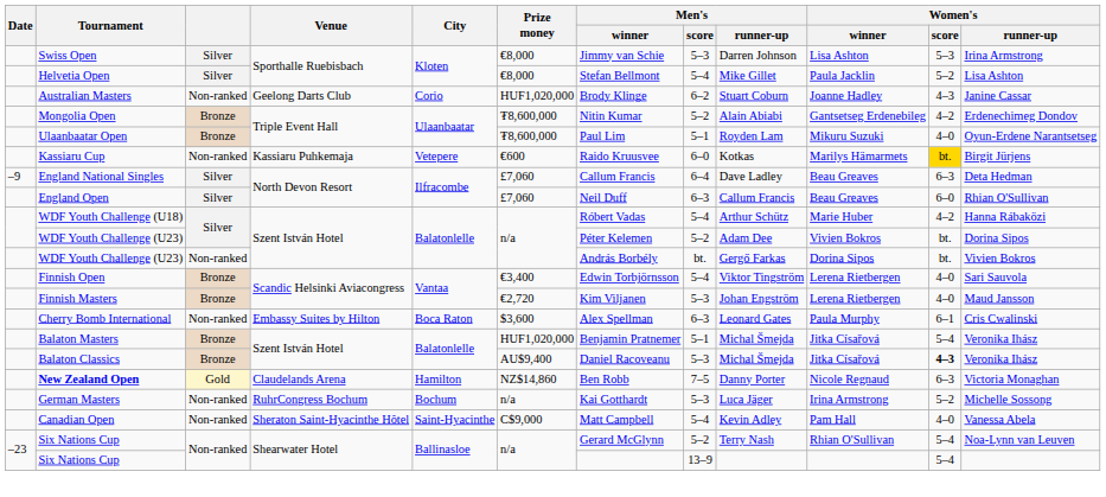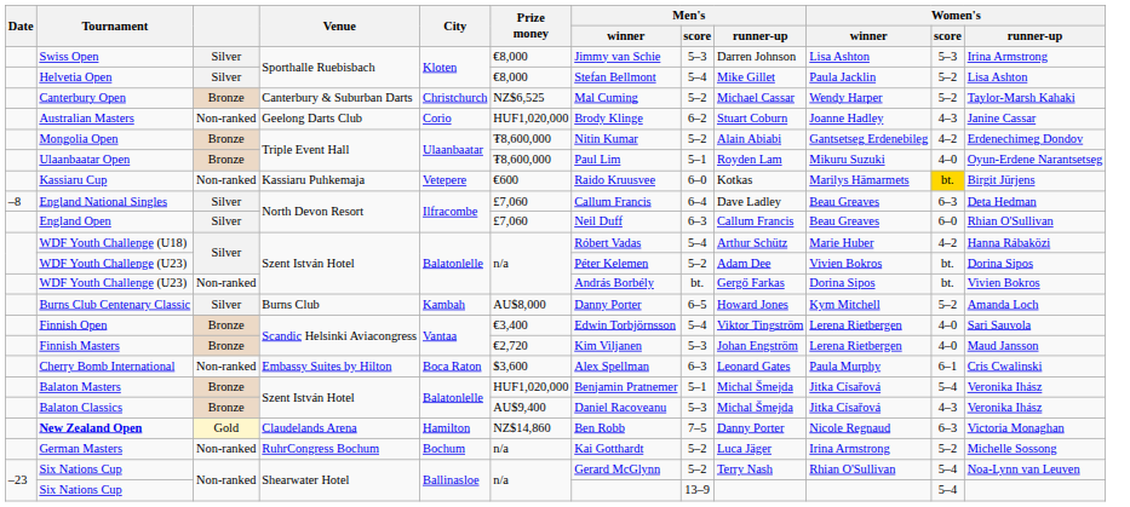+ row: Canterbury Open | Bronze | Canterbury & Suburban Darts | Christchurch | NZ$6,525 | Mal Cuming | 5–2 | Michael Cassar | Wendy Harper | 5–2 | Taylor-Marsh Kahaki
England National Singles | Date: –9 -> –8
+ row: Burns Club Centenary Classic | Silver | Burns Club | Kambah | AU$8,000 | Danny Porter | 6–5 | Howard Jones | Kym Mitchell | 5–2 | Amanda Loch
Balaton Classics | Women's / score: bold -> normal
German Masters | Men's / score: 5–3 -> 5–2
- row: Canadian Open | Non-ranked | Sheraton Saint-Hyacinthe Hôtel | Saint-Hyacinthe | C$9,000 | Matt Campbell | 5–4 | Kevin Adley | Pam Hall | 4–0 | Vanessa Abela
